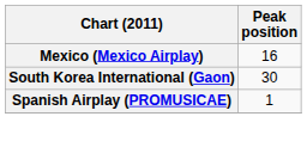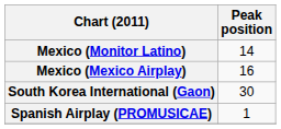+ row: Mexico (Monitor Latino) | 14
